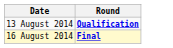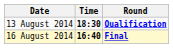+ column: Time | 18:30 | 16:40
